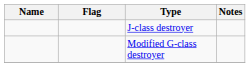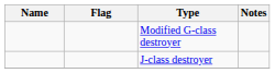rows swapped: J-class destroyer <-> Modified G-class destroyer
